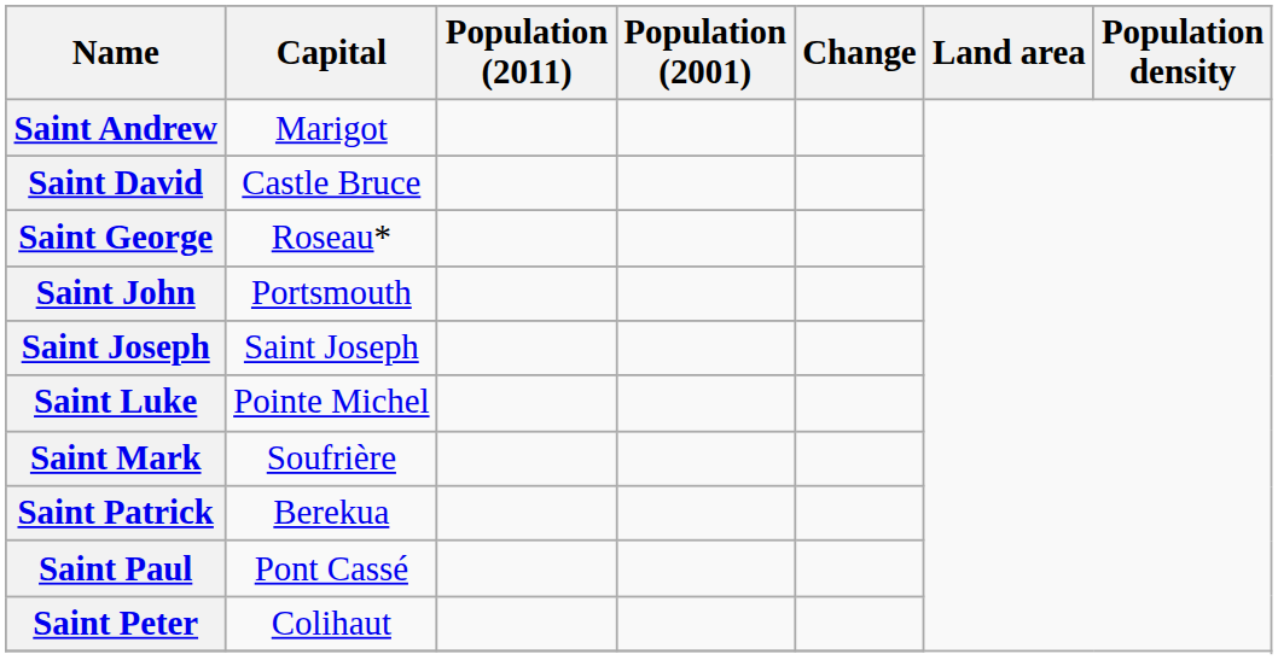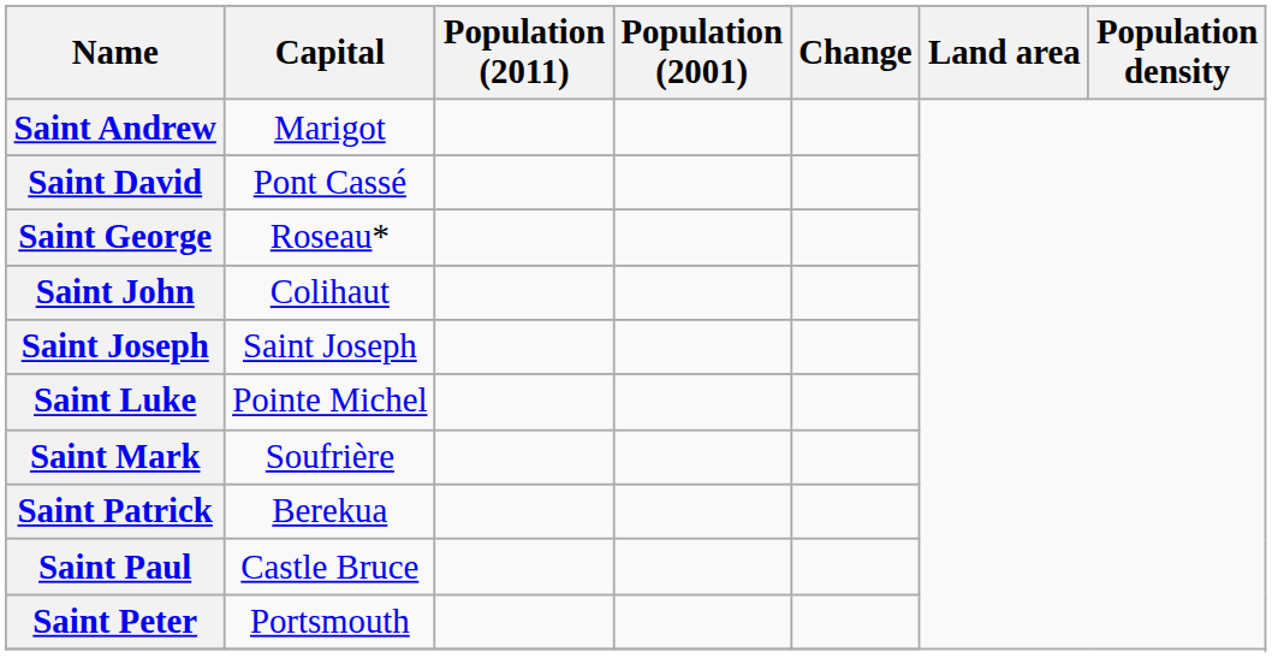Saint David | Capital: Castle Bruce -> Pont Cassé
Saint John | Capital: Portsmouth -> Colihaut
Saint Paul | Capital: Pont Cassé -> Castle Bruce
Saint Peter | Capital: Colihaut -> Portsmouth
